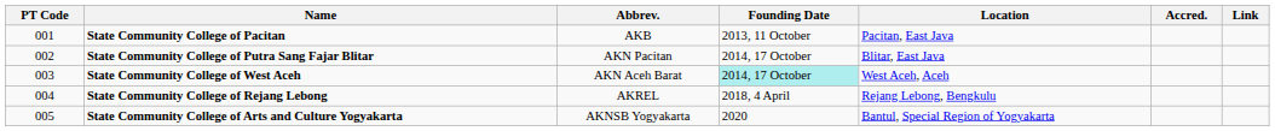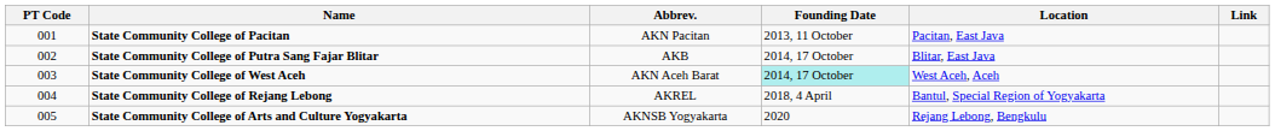- column: Accred.
State Community College of Pacitan | Abbrev.: AKB -> AKN Pacitan
State Community College of Putra Sang Fajar Blitar | Abbrev.: AKN Pacitan -> AKB
State Community College of Rejang Lebong | Location: Rejang Lebong, Bengkulu -> Bantul, Special Region of Yogyakarta
State Community College of Arts and Culture Yogyakarta | Location: Bantul, Special Region of Yogyakarta -> Rejang Lebong, Bengkulu
